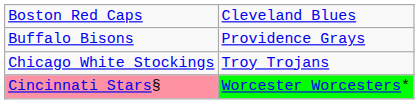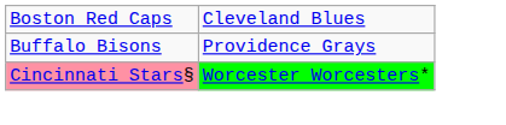- row: Chicago White Stockings | Troy Trojans
